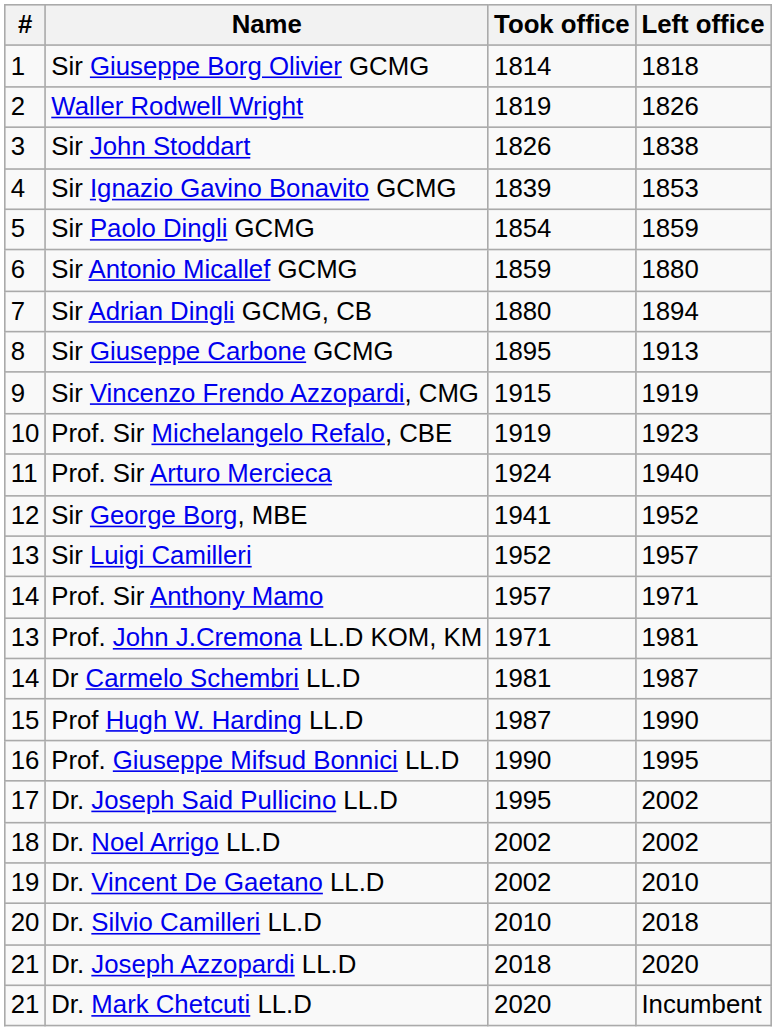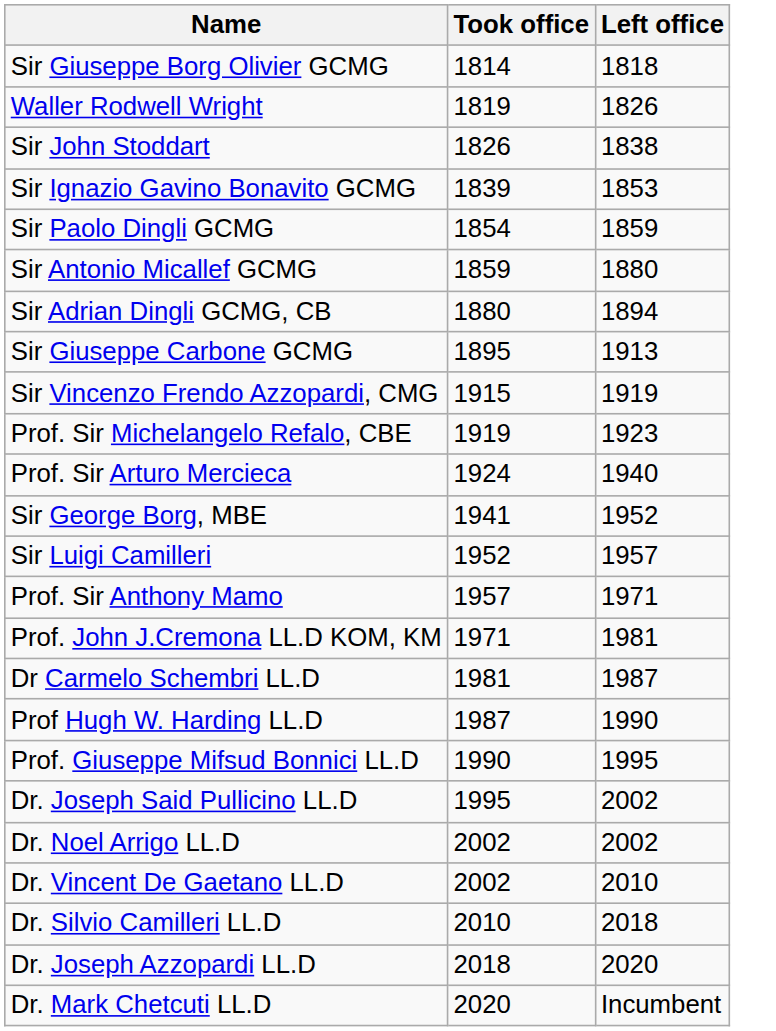- column: # | 1 | 2 | 3 | 4 | 5 | 6 | 7 | 8 | 9 | 10 | 11 | 12 | 13 | 14 | 13 | 14 | 15 | 16 | 17 | 18 | 19 | 20 | 21 | 21
